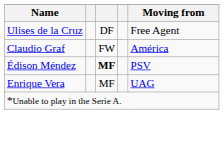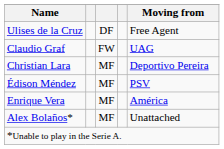Claudio Graf | Moving from: América -> UAG
+ row: Christian Lara | MF | Deportivo Pereira
Édison Méndez | column 3: bold -> normal
Enrique Vera | Moving from: UAG -> América
+ row: Alex Bolaños* | MF | Unattached
